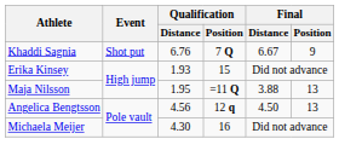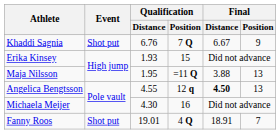Angelica Bengtsson | Qualification / Distance: 4.56 -> 4.55
Angelica Bengtsson | Final / Distance: normal -> bold
+ row: Fanny Roos | Shot put | 19.01 | 4 Q | 18.91 | 7
